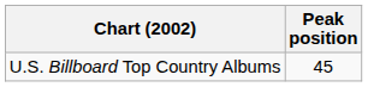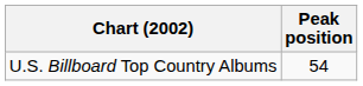U.S. Billboard Top Country Albums | Peak position: 45 -> 54
